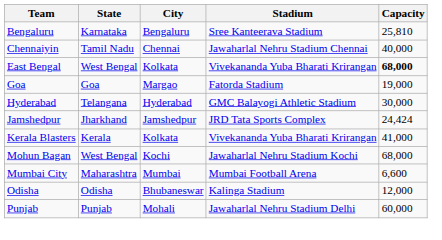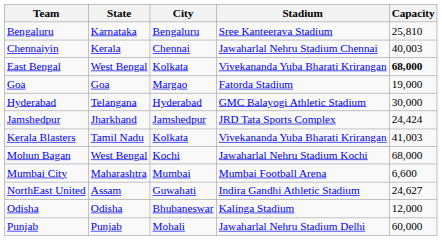Chennaiyin | State: Tamil Nadu -> Kerala
Chennaiyin | Capacity: 40,000 -> 40,003
Kerala Blasters | State: Kerala -> Tamil Nadu
Kerala Blasters | Capacity: 41,000 -> 41,003
+ row: NorthEast United | Assam | Guwahati | Indira Gandhi Athletic Stadium | 24,627
